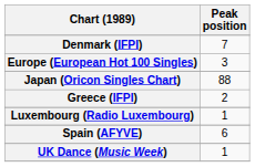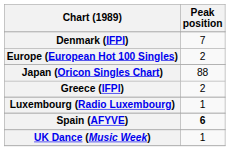Europe (European Hot 100 Singles) | Peak position: 3 -> 2
Spain (AFYVE) | Peak position: normal -> bold
